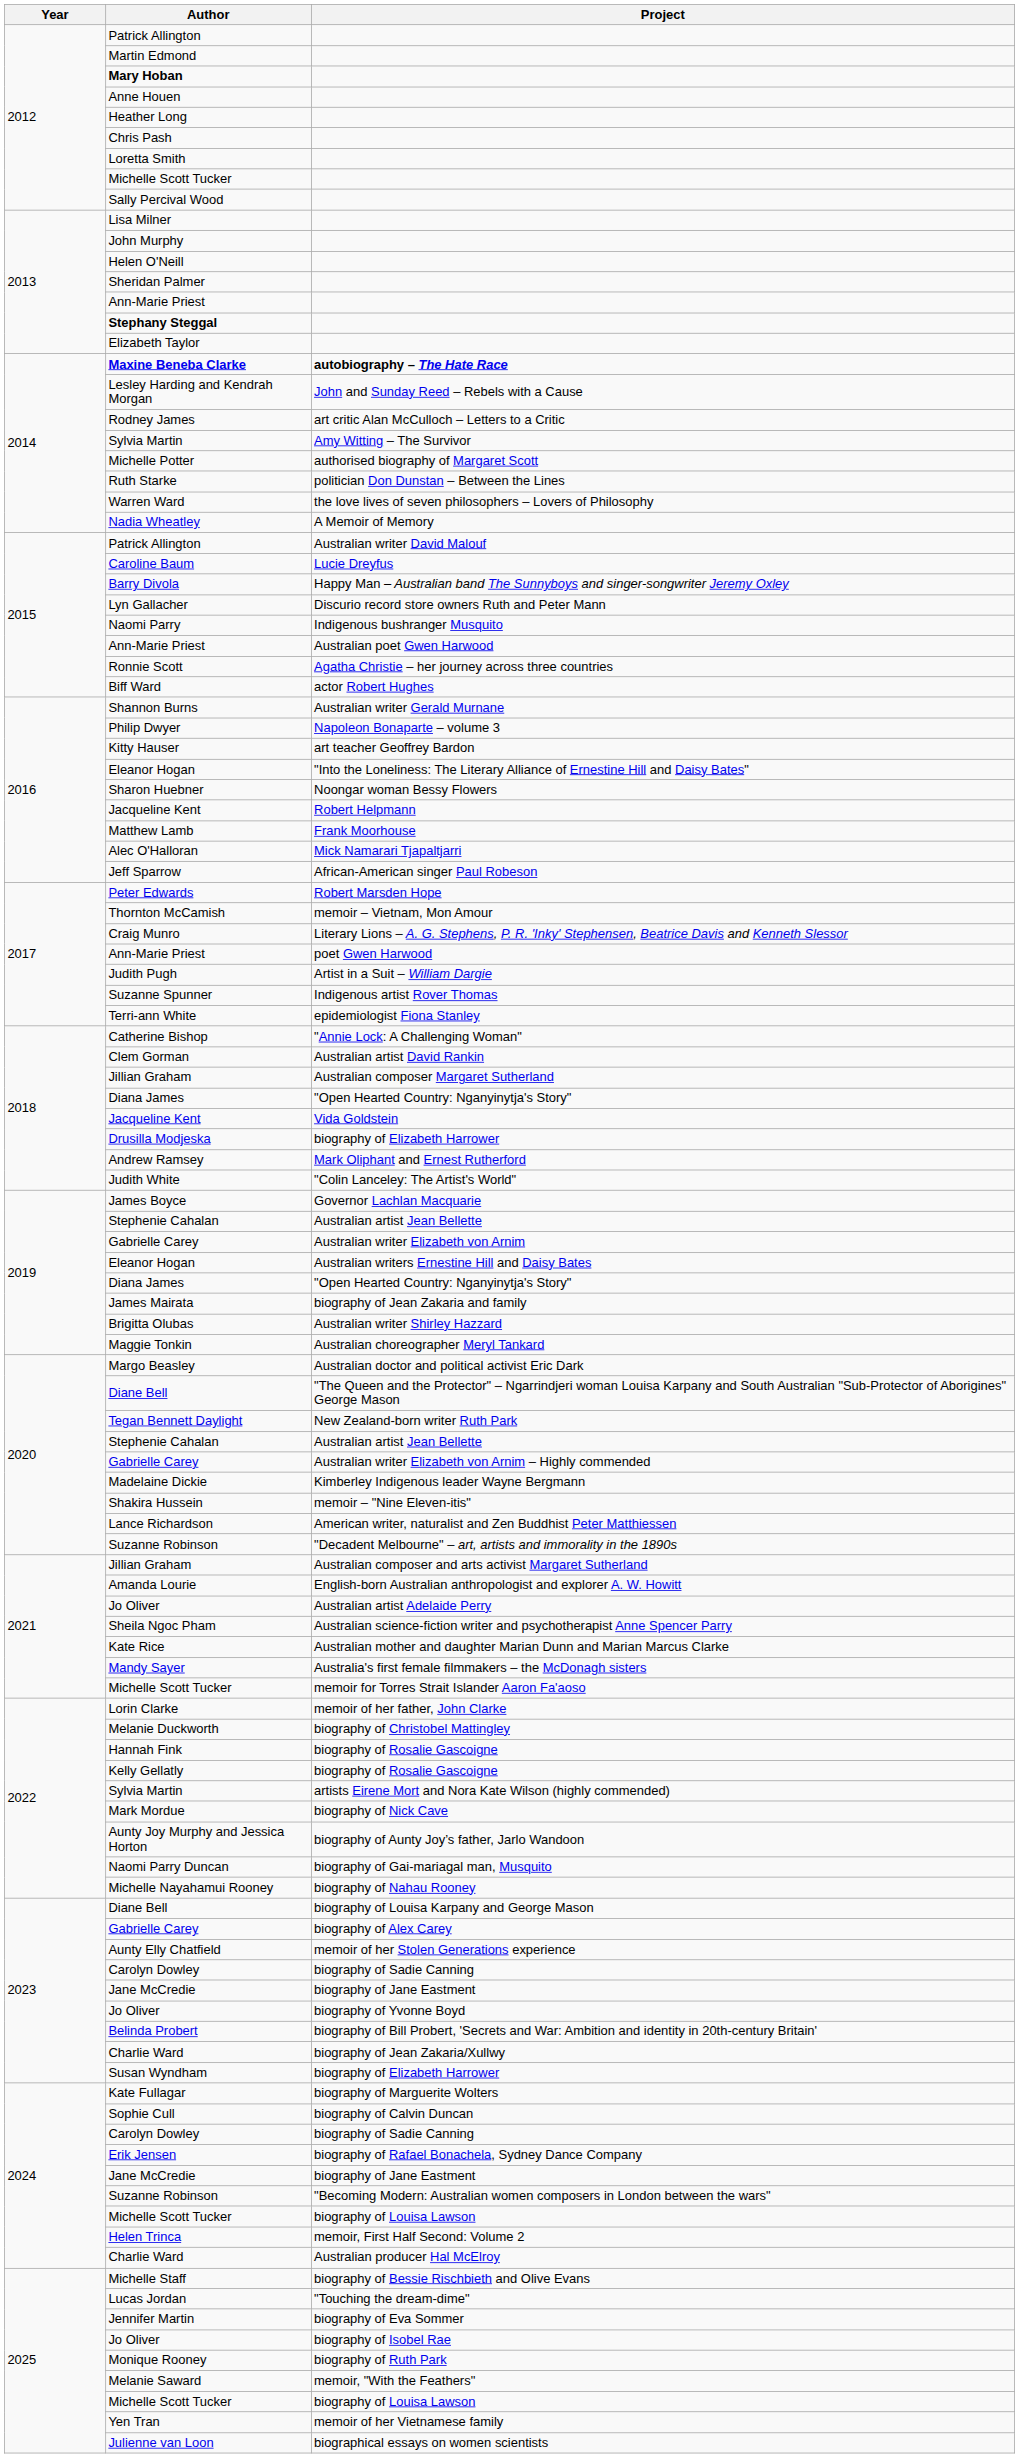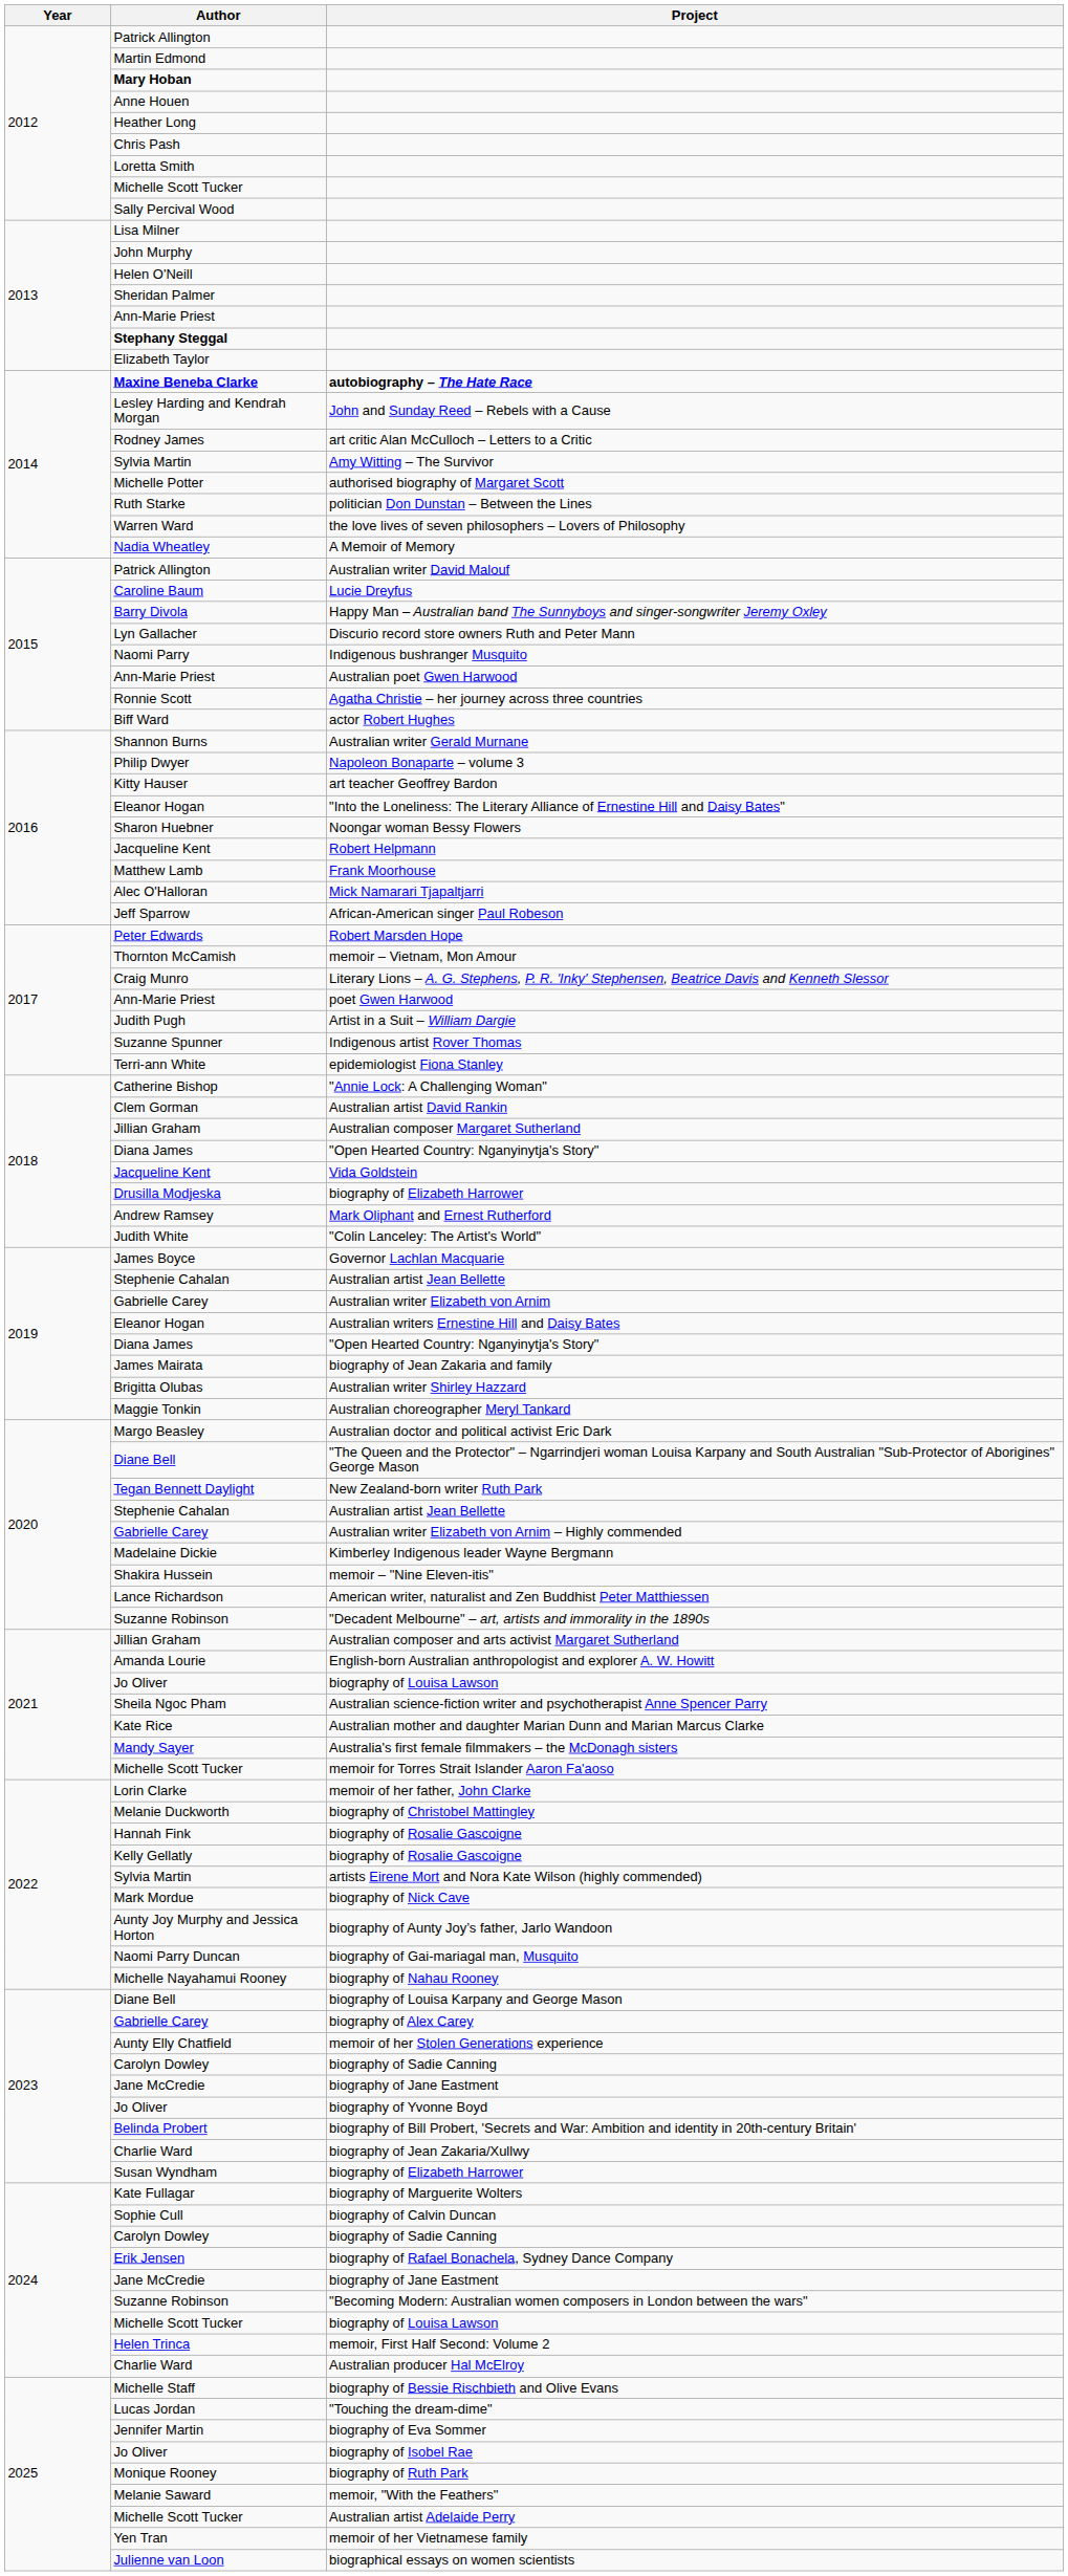2021 / Jo Oliver | Project: Australian artist Adelaide Perry -> biography of Louisa Lawson
2025 / Michelle Scott Tucker | Project: biography of Louisa Lawson -> Australian artist Adelaide Perry
